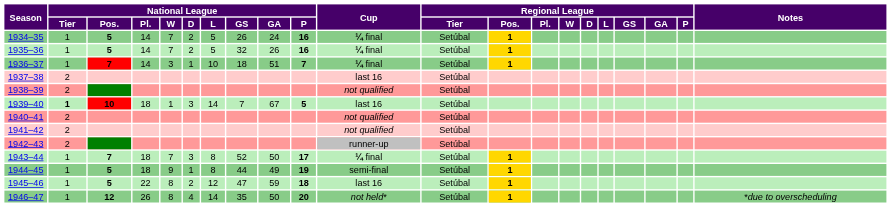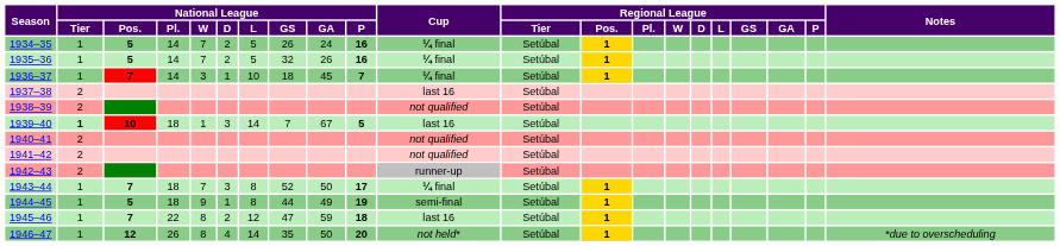1936–37 | National League / GA: 51 -> 45
1945–46 | National League / Pos.: 5 -> 7
